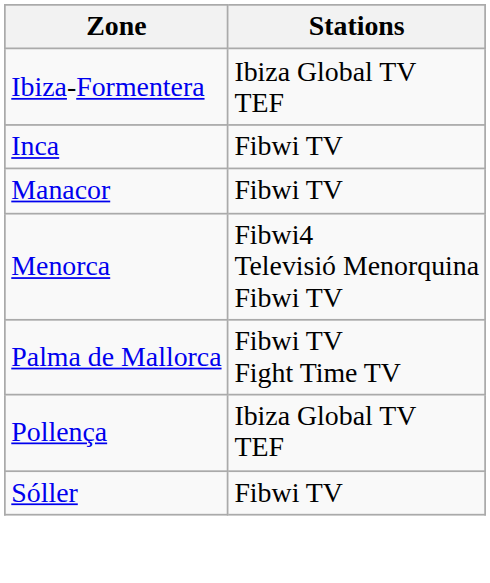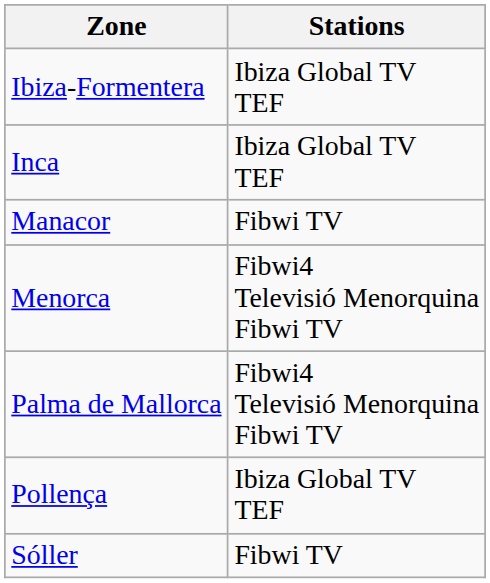Inca | Stations: Fibwi TV -> Ibiza Global TV TEF
Palma de Mallorca | Stations: Fibwi TV Fight Time TV -> Fibwi4 Televisió Menorquina Fibwi TV
